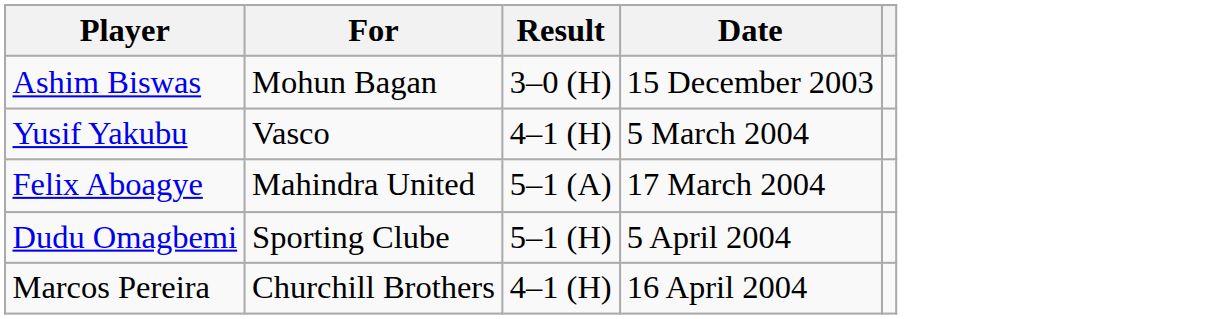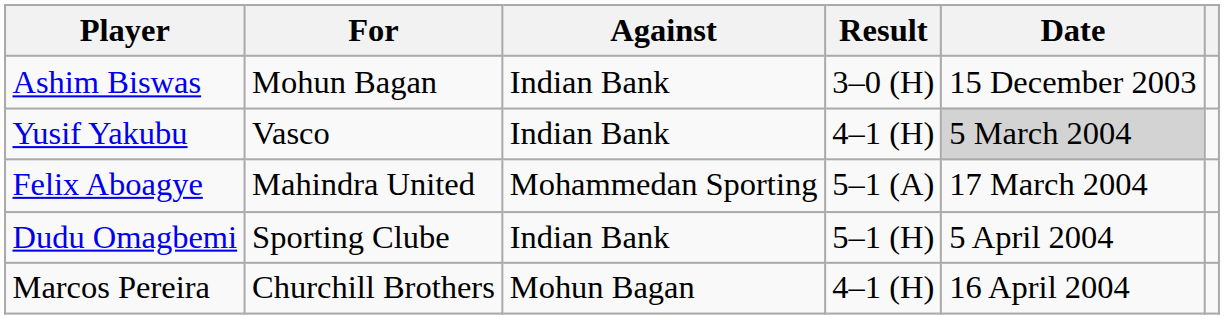+ column: Against | Indian Bank | Indian Bank | Mohammedan Sporting | Indian Bank | Mohun Bagan
Yusif Yakubu | Date: no background -> lightgrey background
